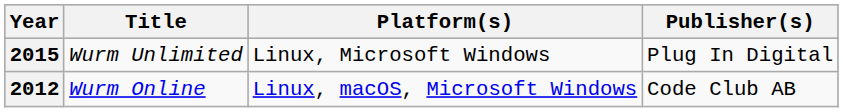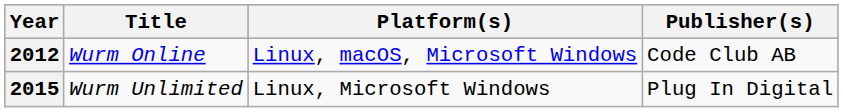rows swapped: 2012 <-> 2015
